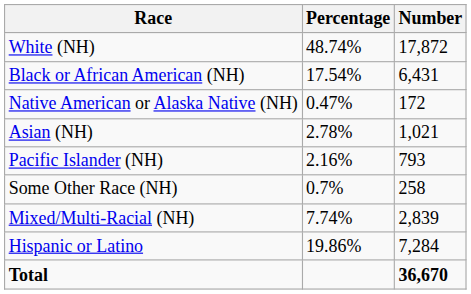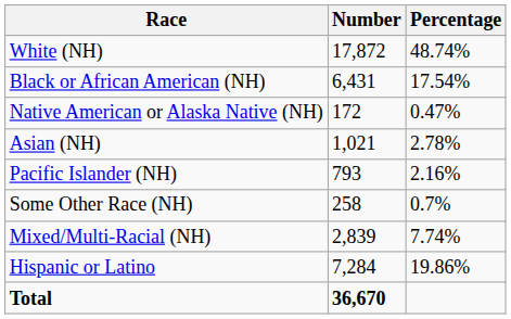columns swapped: Number <-> Percentage
